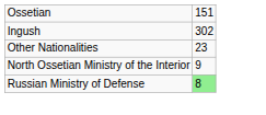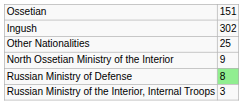Other Nationalities | column 2: 23 -> 25
+ row: Russian Ministry of the Interior, Internal Troops | 3
